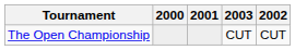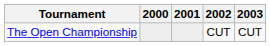columns swapped: 2002 <-> 2003
